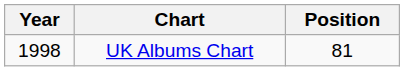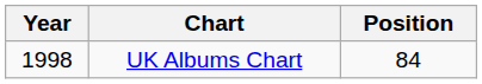UK Albums Chart | Position: 81 -> 84
